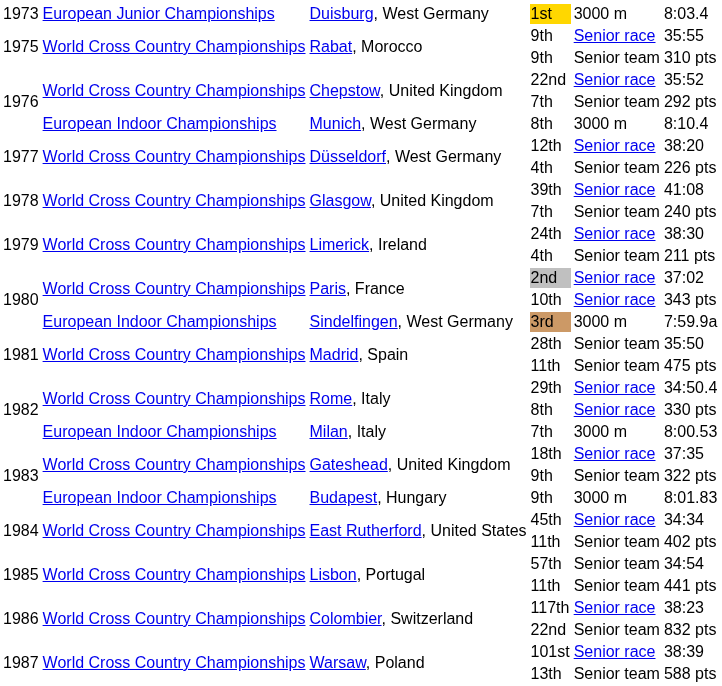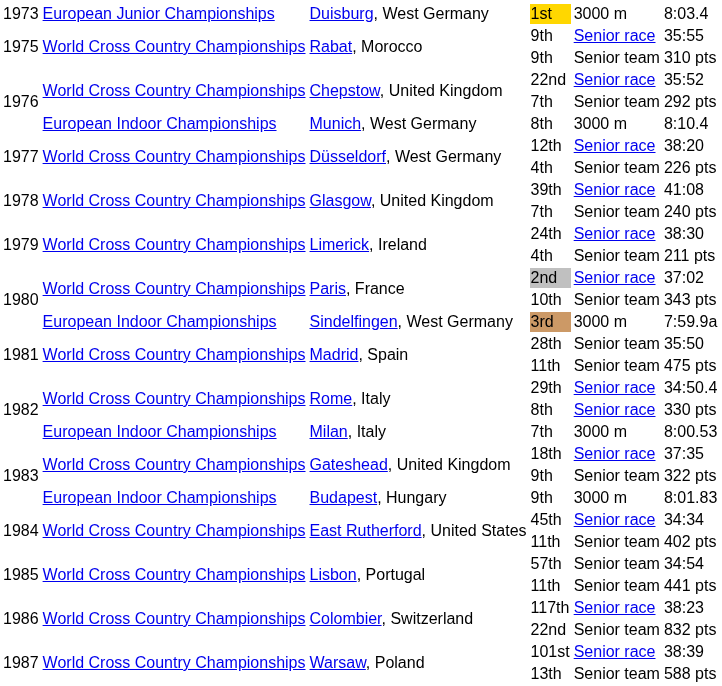10th | column 5: Senior race -> Senior team
